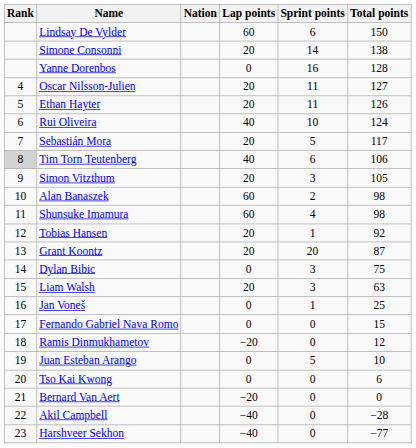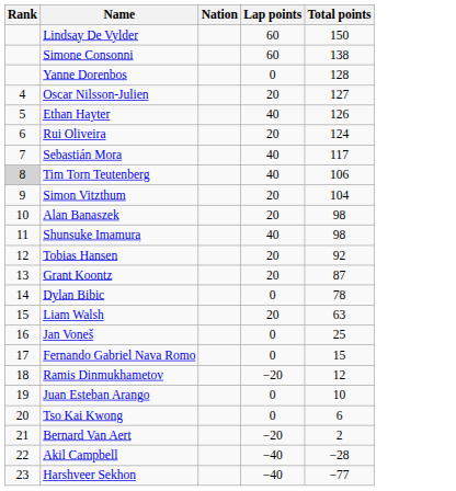- column: Sprint points | 6 | 14 | 16 | 11 | 11 | 10 | 5 | 6 | 3 | 2 | 4 | 1 | 20 | 3 | 3 | 1 | 0 | 0 | 5 | 0 | 0 | 0 | 0
Simone Consonni | Lap points: 20 -> 60
Ethan Hayter | Lap points: 20 -> 40
Rui Oliveira | Lap points: 40 -> 20
Sebastián Mora | Lap points: 20 -> 40
Simon Vitzthum | Total points: 105 -> 104
Alan Banaszek | Lap points: 60 -> 20
Shunsuke Imamura | Lap points: 60 -> 40
Dylan Bibic | Total points: 75 -> 78
Bernard Van Aert | Total points: 0 -> 2
